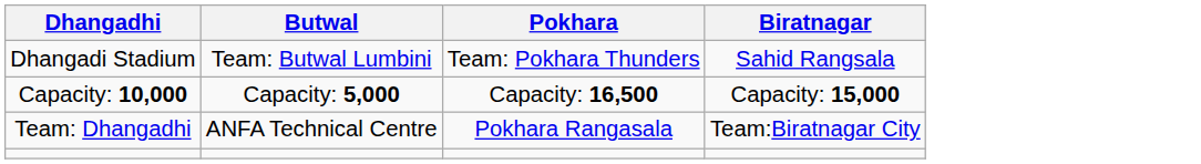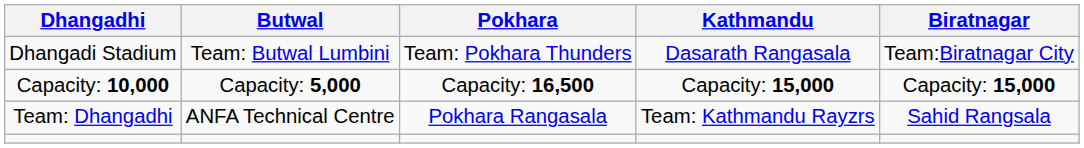+ column: Kathmandu | Dasarath Rangasala | Capacity: 15,000 | Team: Kathmandu Rayzrs
Dhangadi Stadium | Biratnagar: Sahid Rangsala -> Team:Biratnagar City
Team: Dhangadhi | Biratnagar: Team:Biratnagar City -> Sahid Rangsala
